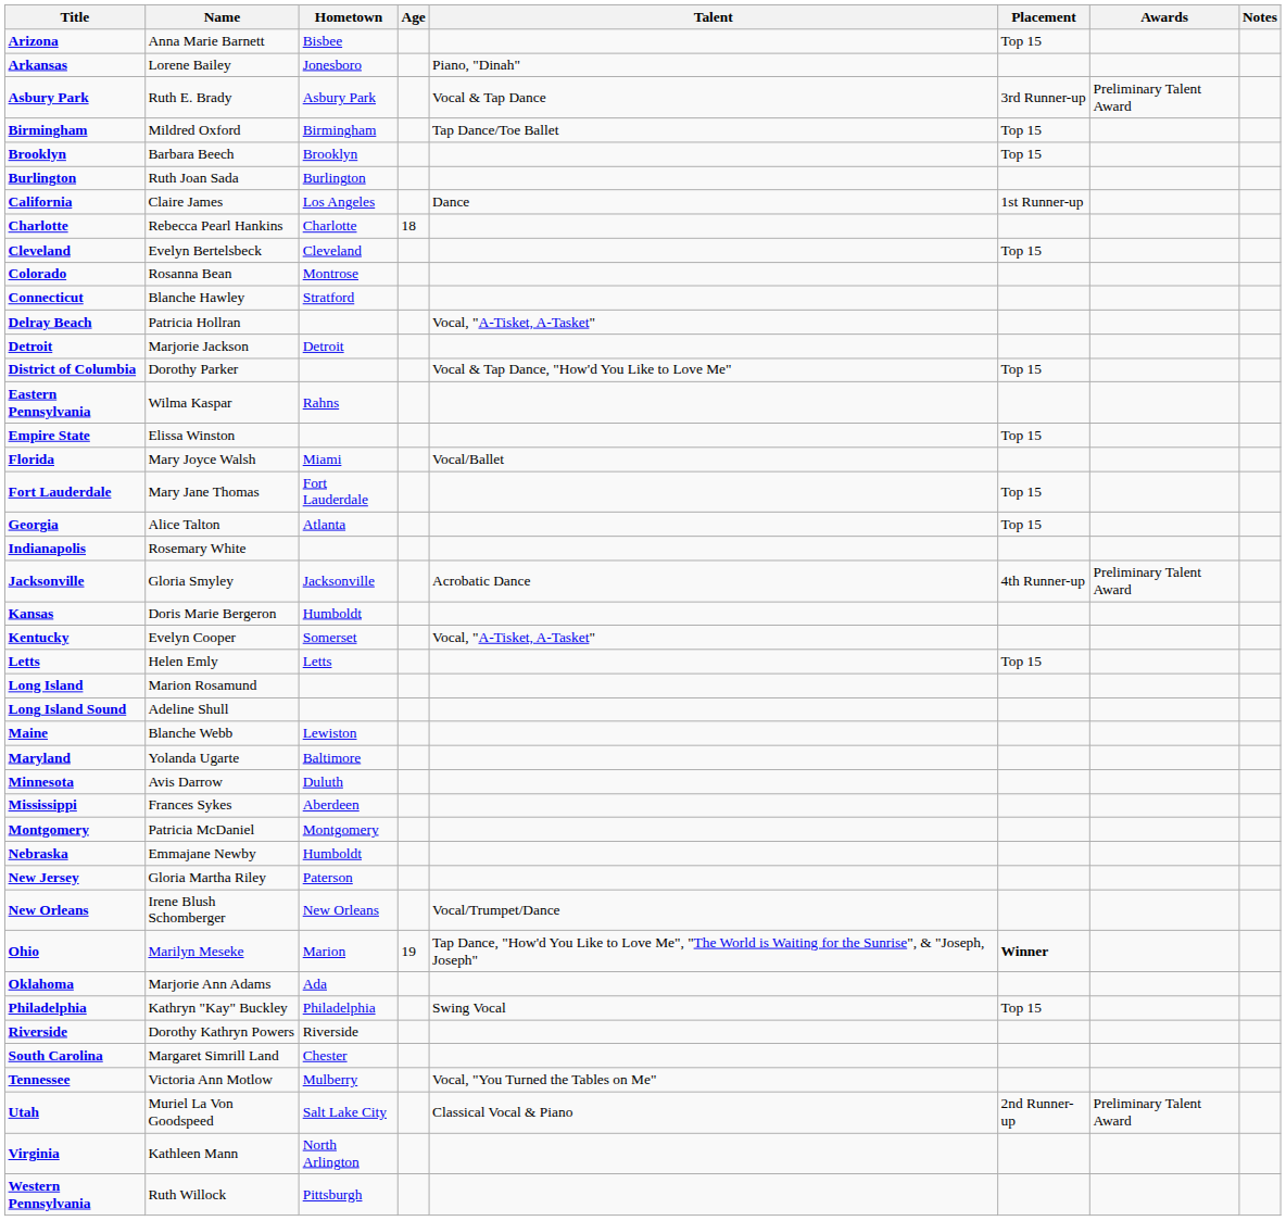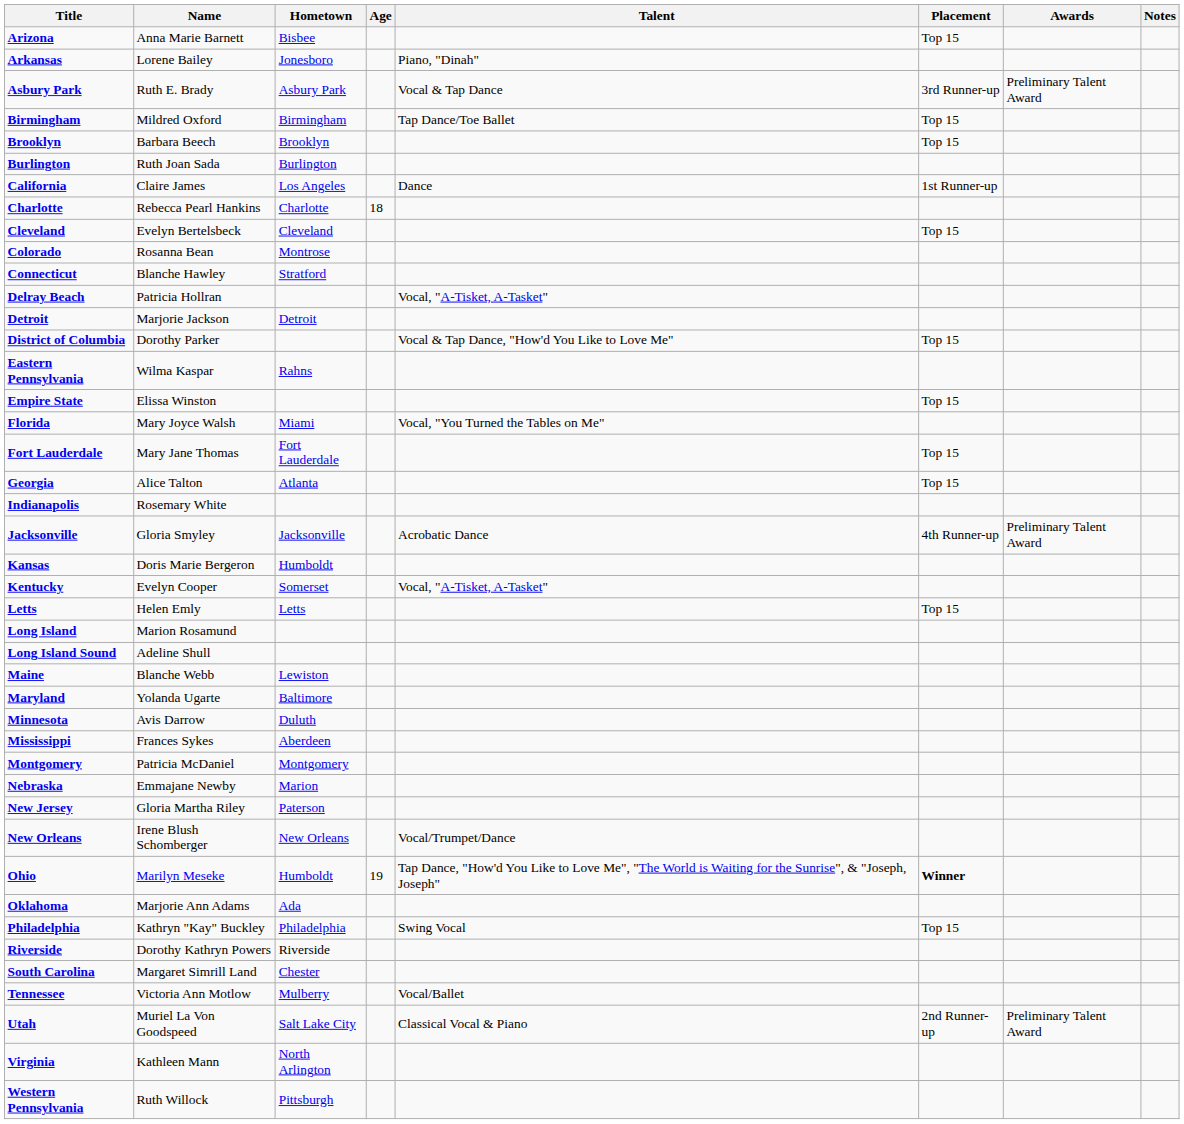Florida | Talent: Vocal/Ballet -> Vocal, "You Turned the Tables on Me"
Nebraska | Hometown: Humboldt -> Marion
Ohio | Hometown: Marion -> Humboldt
Tennessee | Talent: Vocal, "You Turned the Tables on Me" -> Vocal/Ballet
